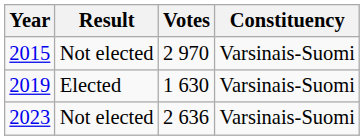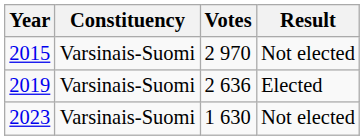columns swapped: Constituency <-> Result
2019 | Votes: 1 630 -> 2 636
2023 | Votes: 2 636 -> 1 630
